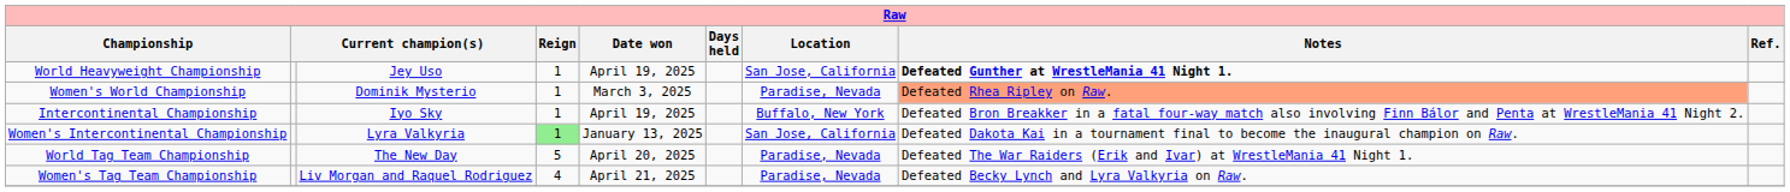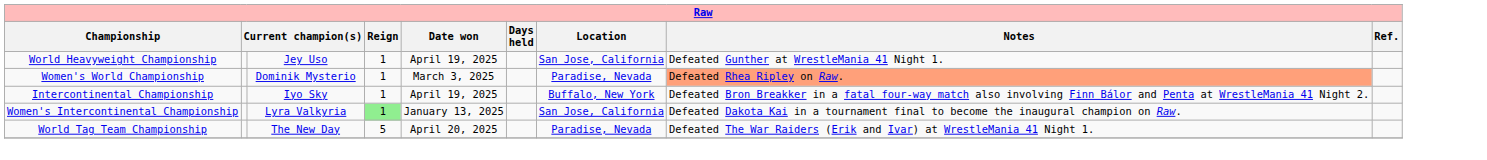World Heavyweight Championship | Notes: bold -> normal
- row: Women's Tag Team Championship | Liv Morgan and Raquel Rodriguez | 4 | April 21, 2025 | Paradise, Nevada | Defeated Becky Lynch and Lyra Valkyria on Raw.
